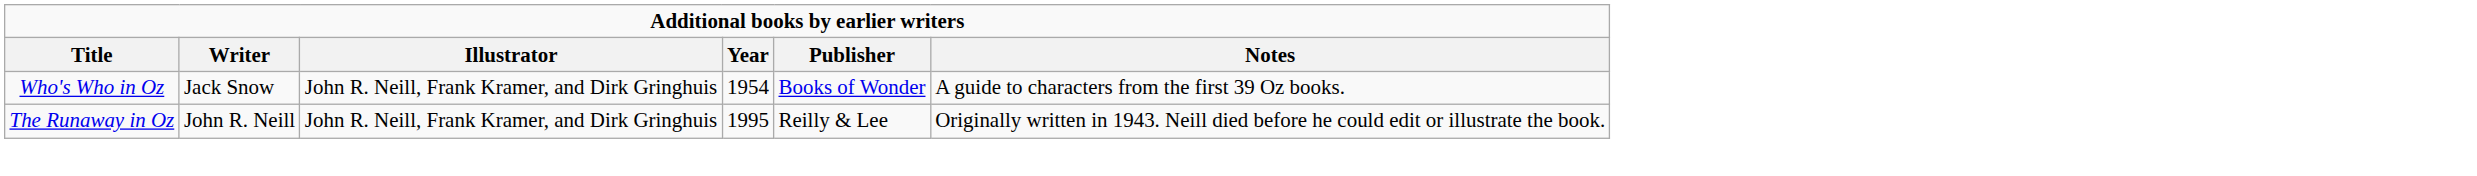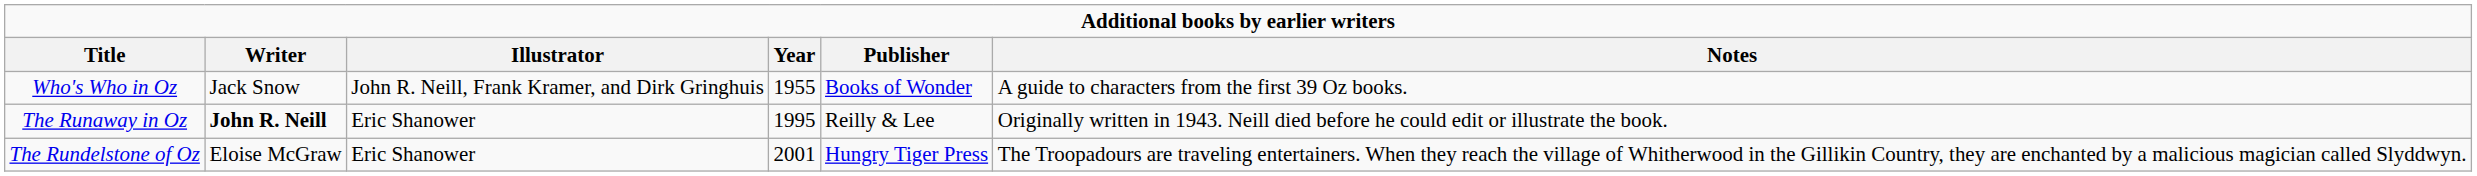Who's Who in Oz | Year: 1954 -> 1955
The Runaway in Oz | Writer: normal -> bold
The Runaway in Oz | Illustrator: John R. Neill, Frank Kramer, and Dirk Gringhuis -> Eric Shanower
+ row: The Rundelstone of Oz | Eloise McGraw | Eric Shanower | 2001 | Hungry Tiger Press | The Troopadours are traveling entertainers. When they reach the village of Whitherwood in the Gillikin Country, they are enchanted by a malicious magician called Slyddwyn.
